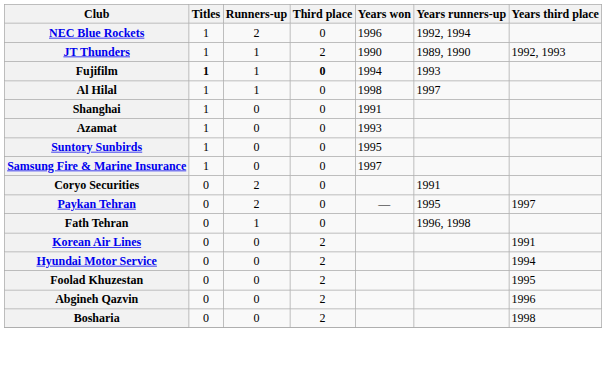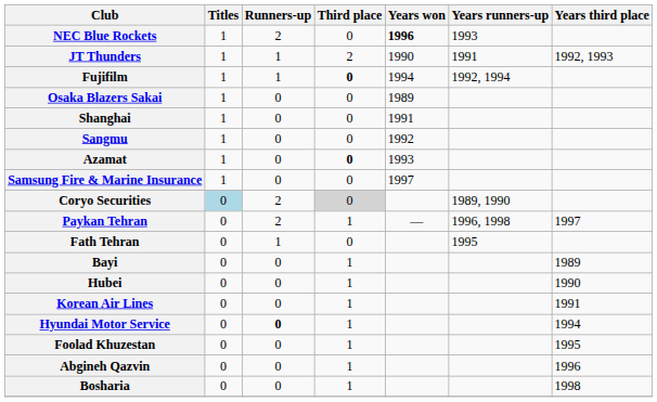NEC Blue Rockets | Years won: normal -> bold
NEC Blue Rockets | Years runners-up: 1992, 1994 -> 1993
JT Thunders | Years runners-up: 1989, 1990 -> 1991
Fujifilm | Titles: bold -> normal
Fujifilm | Years runners-up: 1993 -> 1992, 1994
- row: Al Hilal | 1 | 1 | 0 | 1998 | 1997
+ row: Osaka Blazers Sakai | 1 | 0 | 0 | 1989
+ row: Sangmu | 1 | 0 | 0 | 1992
Azamat | Third place: normal -> bold
- row: Suntory Sunbirds | 1 | 0 | 0 | 1995
Coryo Securities | Titles: no background -> lightblue background
Coryo Securities | Third place: no background -> lightgrey background
Coryo Securities | Years runners-up: 1991 -> 1989, 1990
Paykan Tehran | Third place: 0 -> 1
Paykan Tehran | Years runners-up: 1995 -> 1996, 1998
Fath Tehran | Years runners-up: 1996, 1998 -> 1995
+ row: Bayi | 0 | 0 | 1 | 1989
+ row: Hubei | 0 | 0 | 1 | 1990
Korean Air Lines | Third place: 2 -> 1
Hyundai Motor Service | Runners-up: normal -> bold
Hyundai Motor Service | Third place: 2 -> 1
Foolad Khuzestan | Third place: 2 -> 1
Abgineh Qazvin | Third place: 2 -> 1
Bosharia | Third place: 2 -> 1
